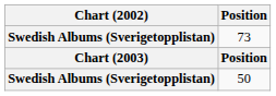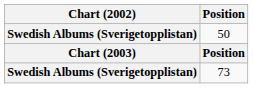rows swapped: 50 <-> 73
